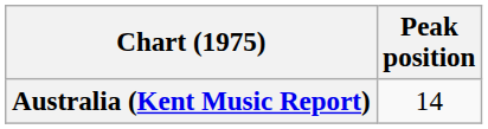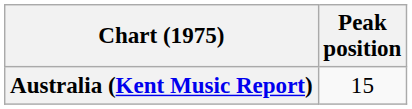Australia (Kent Music Report) | Peak position: 14 -> 15
